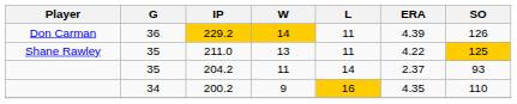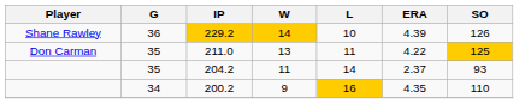229.2 | Player: Don Carman -> Shane Rawley
229.2 | L: 11 -> 10
211.0 | Player: Shane Rawley -> Don Carman
